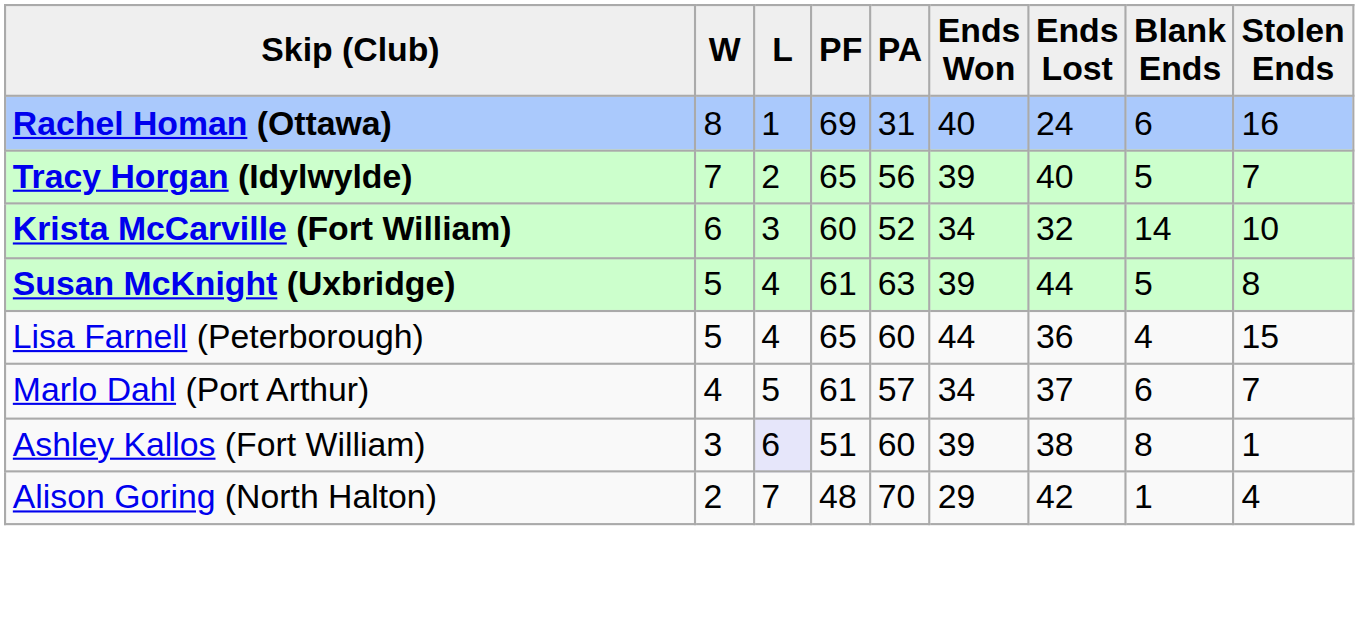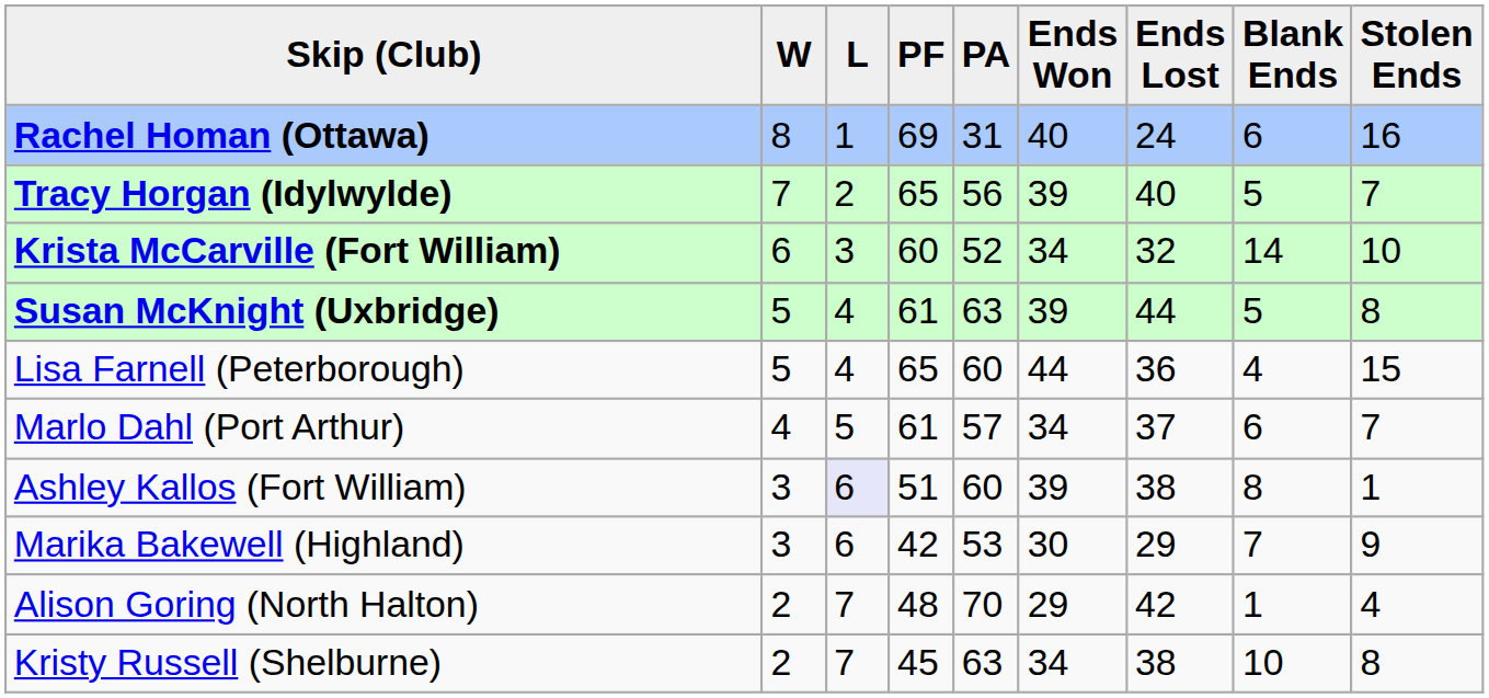+ row: Marika Bakewell (Highland) | 3 | 6 | 42 | 53 | 30 | 29 | 7 | 9
+ row: Kristy Russell (Shelburne) | 2 | 7 | 45 | 63 | 34 | 38 | 10 | 8
